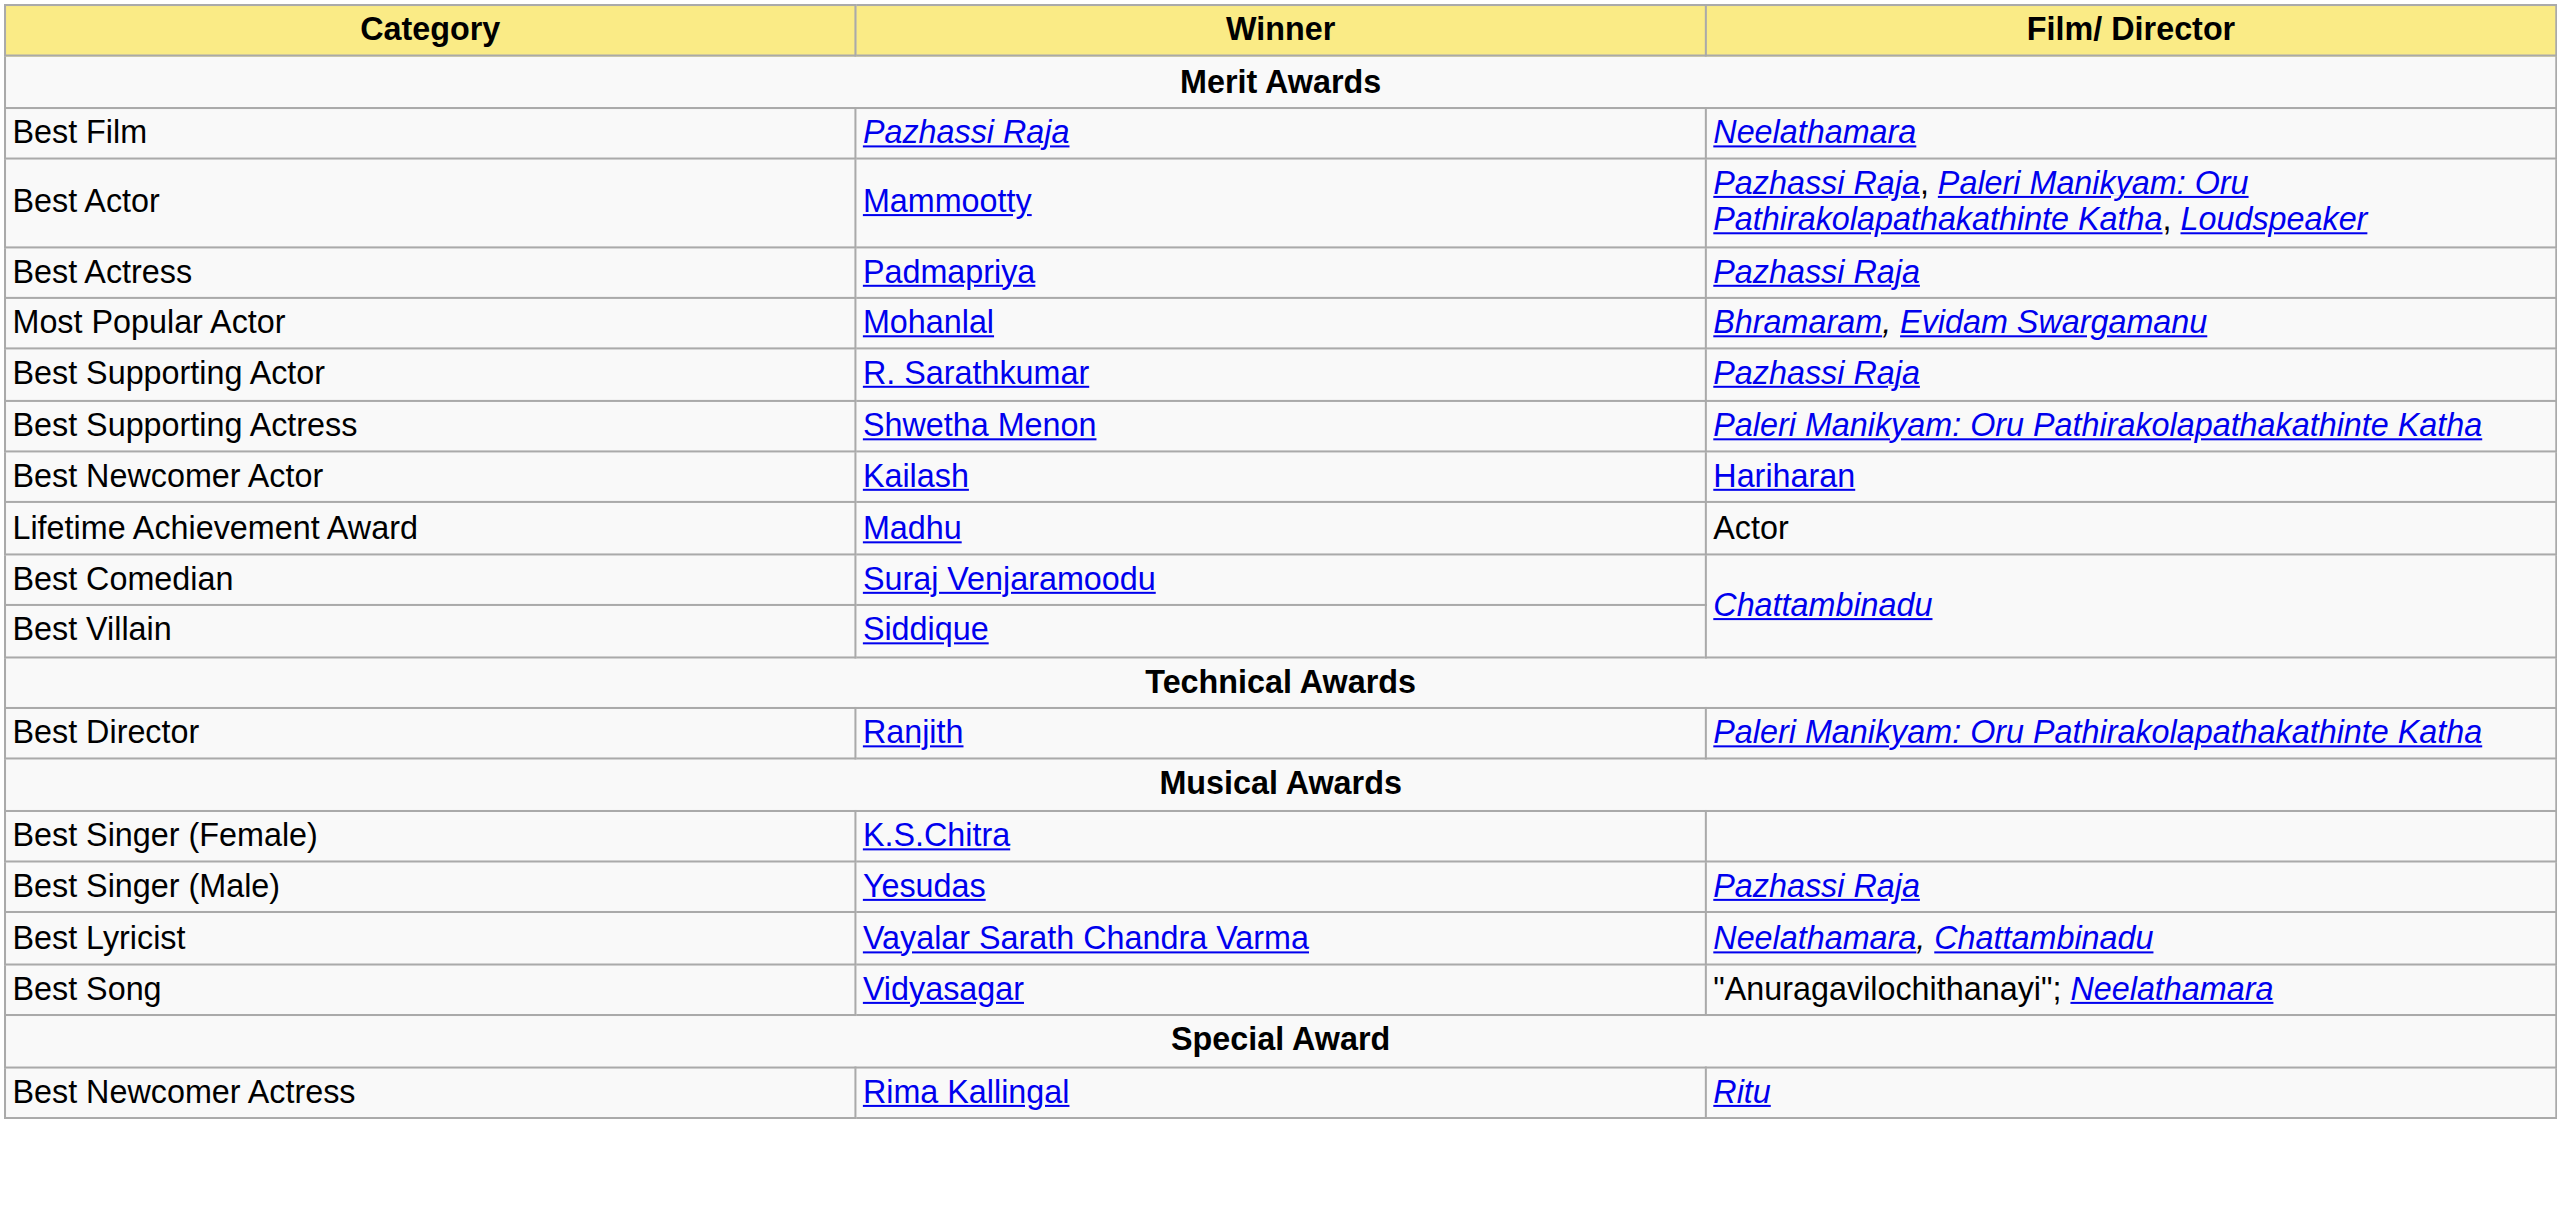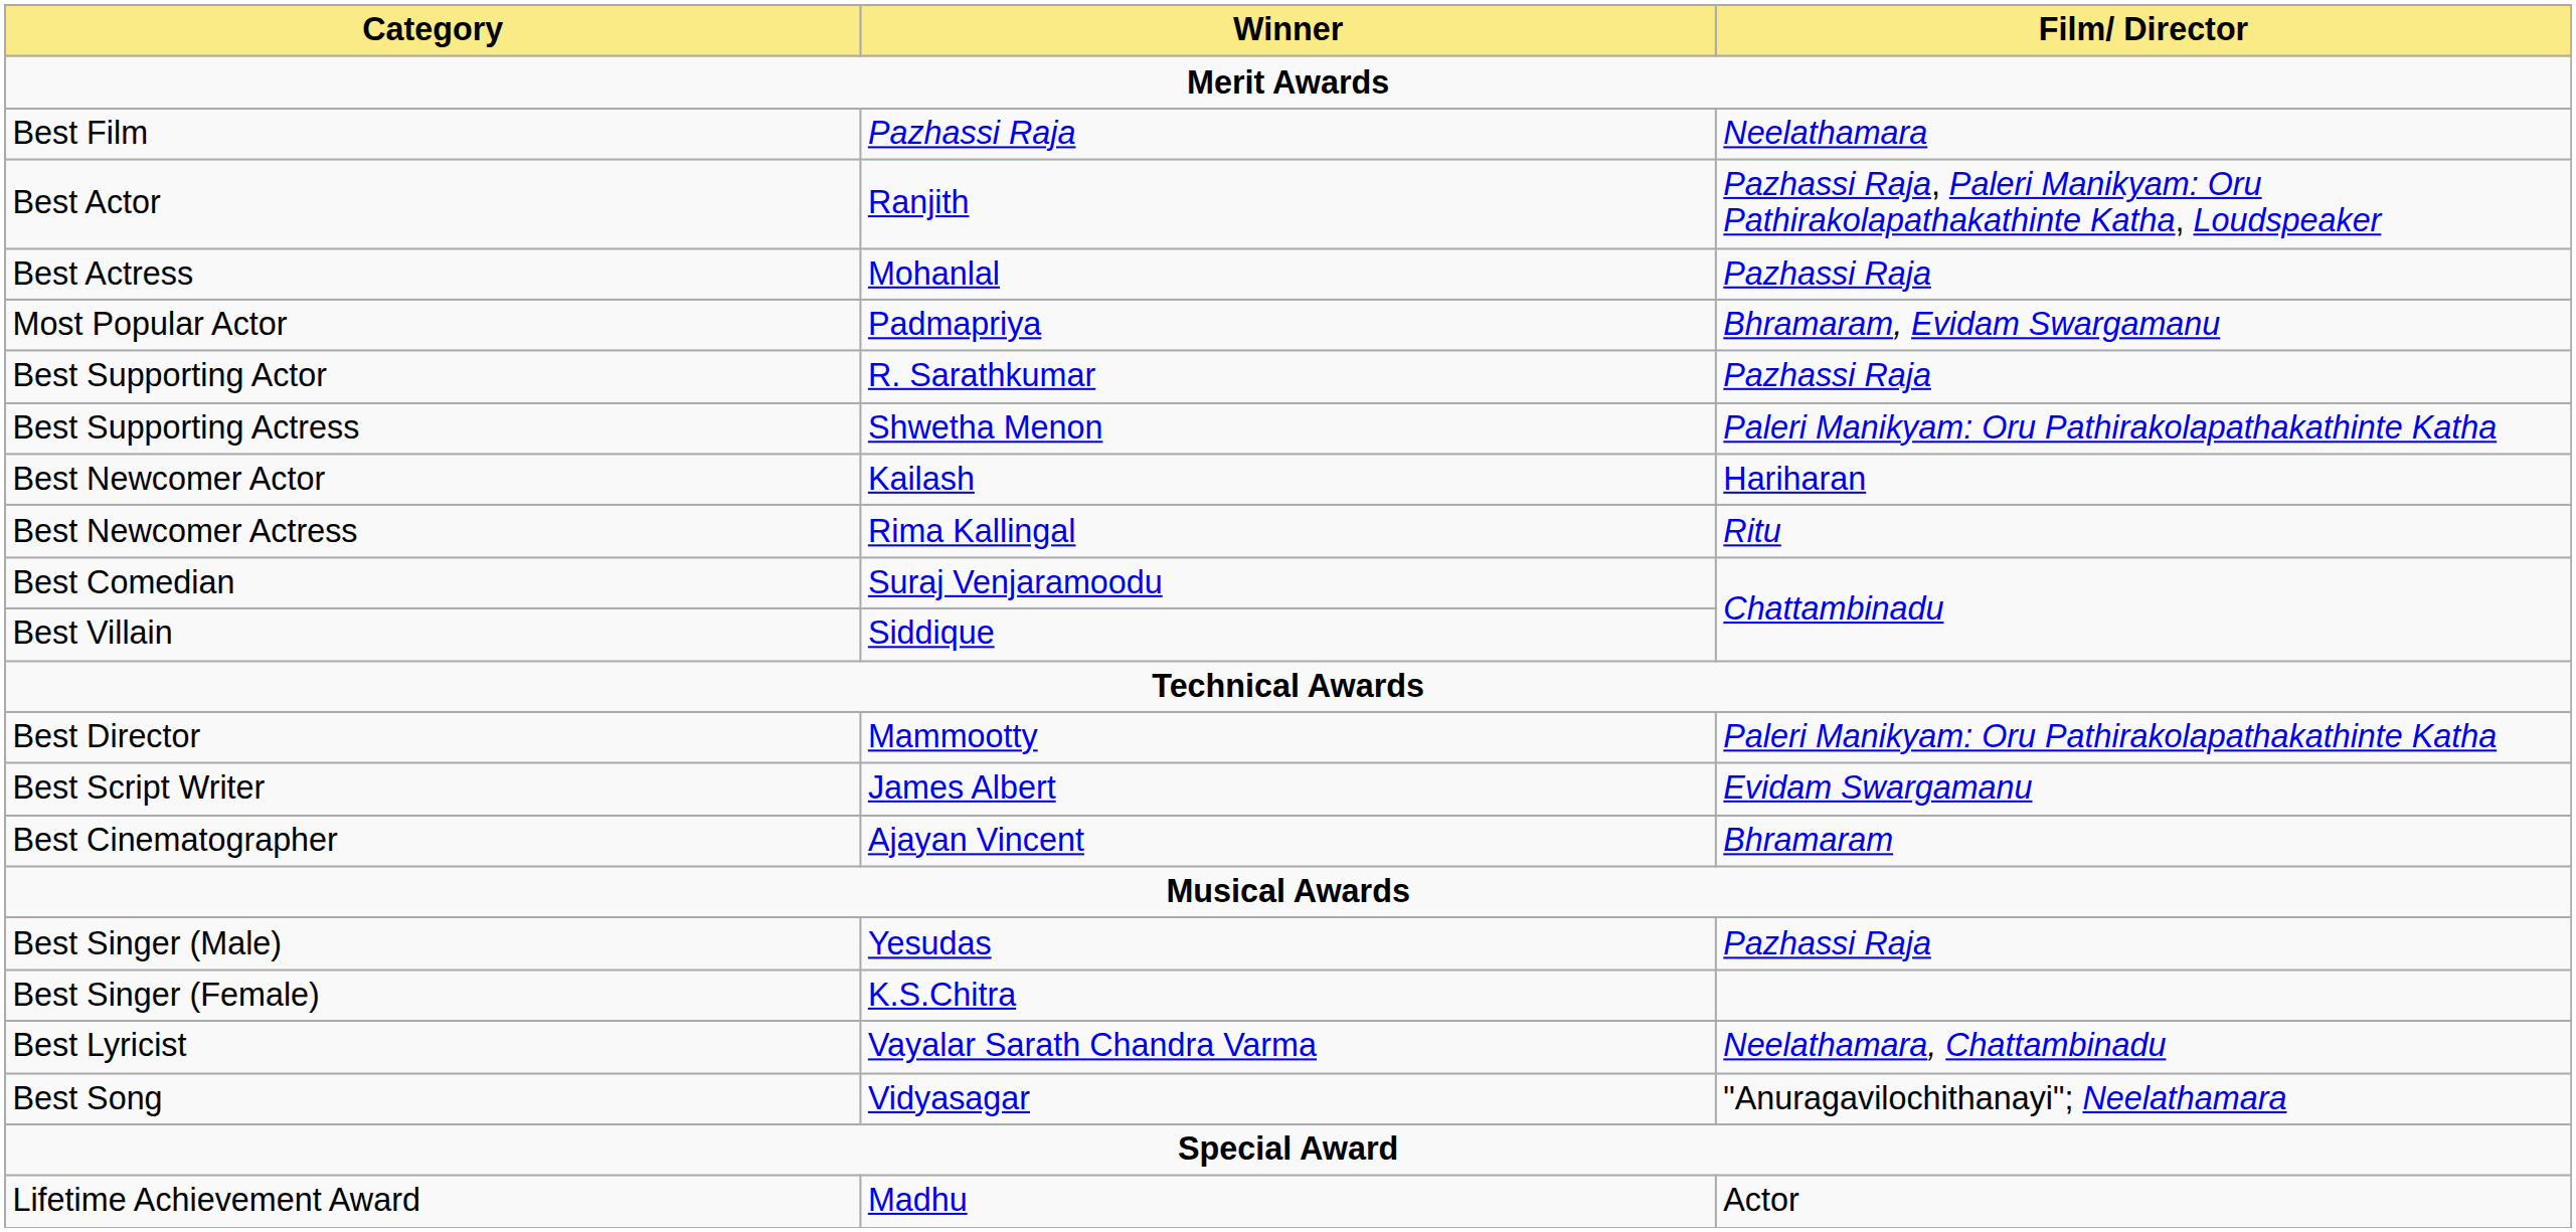Best Actor | Winner: Mammootty -> Ranjith
Best Actress | Winner: Padmapriya -> Mohanlal
Most Popular Actor | Winner: Mohanlal -> Padmapriya
rows swapped: Best Newcomer Actress <-> Lifetime Achievement Award
Best Director | Winner: Ranjith -> Mammootty
+ row: Best Script Writer | James Albert | Evidam Swargamanu
+ row: Best Cinematographer | Ajayan Vincent | Bhramaram
rows swapped: Best Singer (Male) <-> Best Singer (Female)
